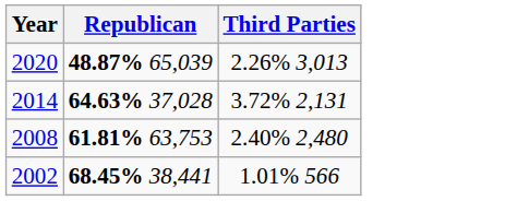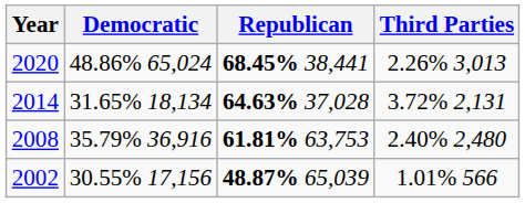+ column: Democratic | 48.86% 65,024 | 31.65% 18,134 | 35.79% 36,916 | 30.55% 17,156
2020 | Republican: 48.87% 65,039 -> 68.45% 38,441
2002 | Republican: 68.45% 38,441 -> 48.87% 65,039
